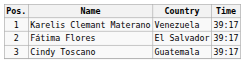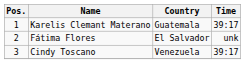Karelis Clemant Materano | Country: Venezuela -> Guatemala
Fátima Flores | Time: 39:17 -> unk
Cindy Toscano | Country: Guatemala -> Venezuela
